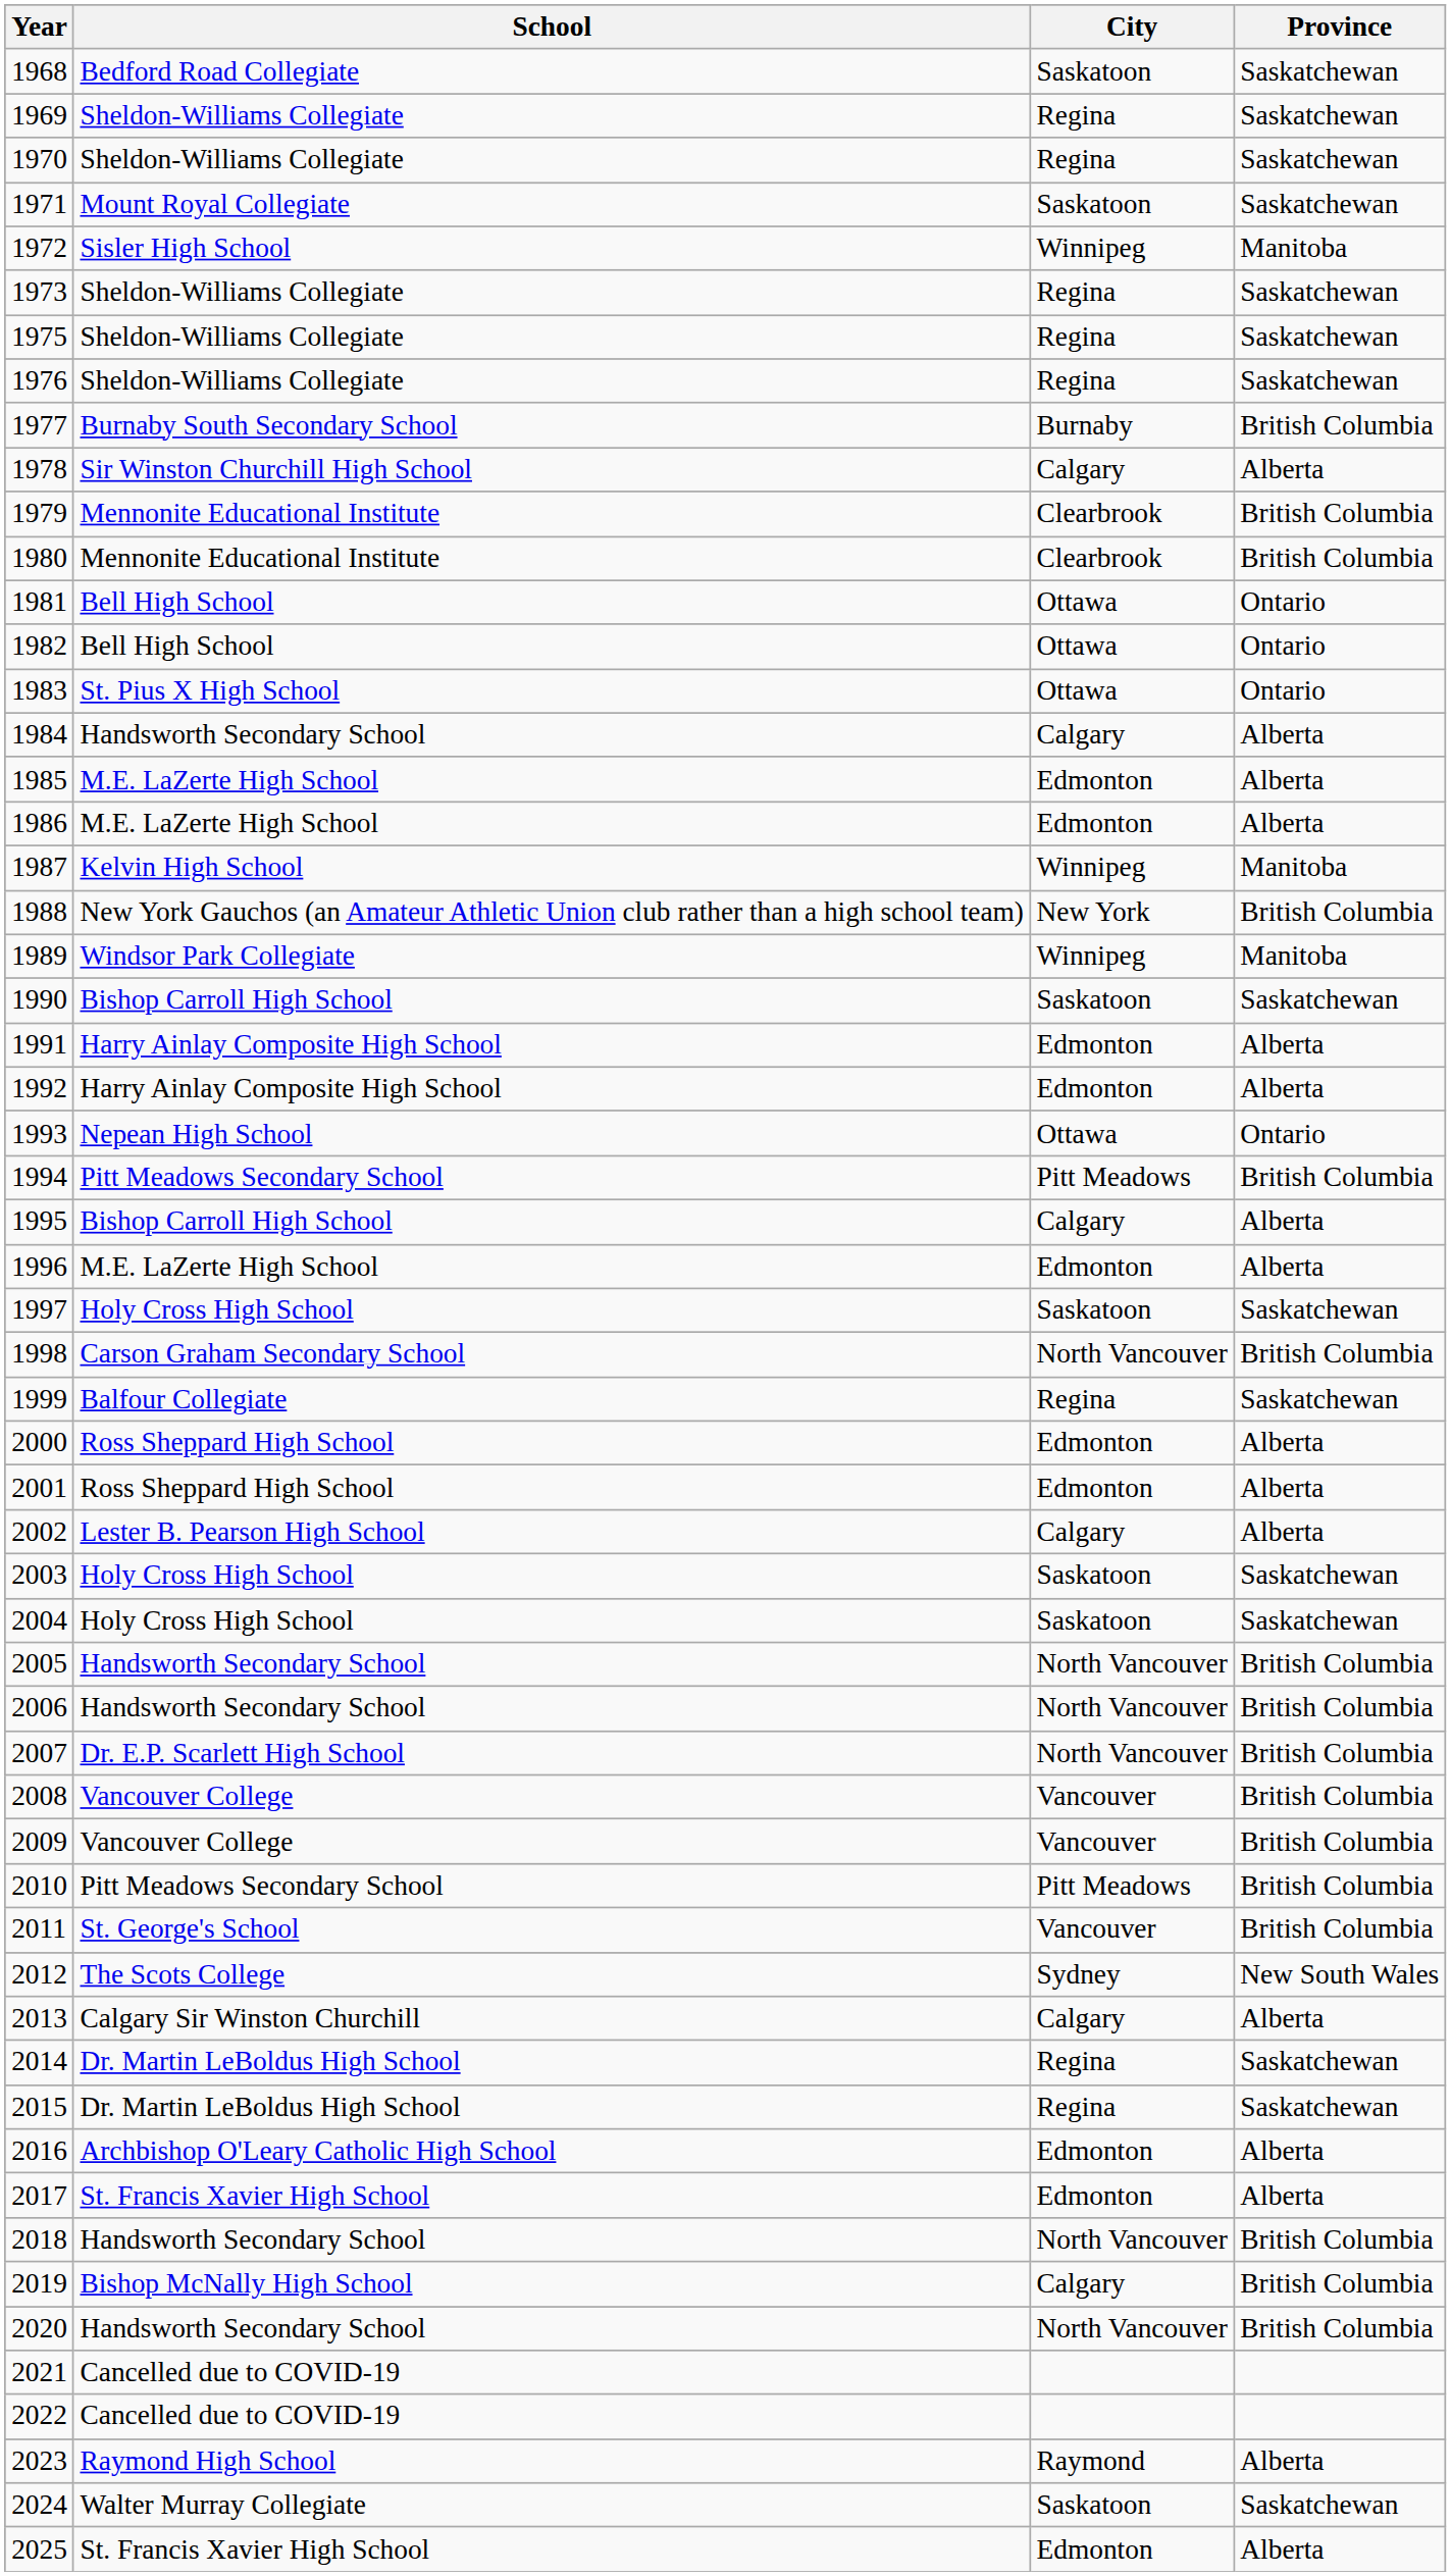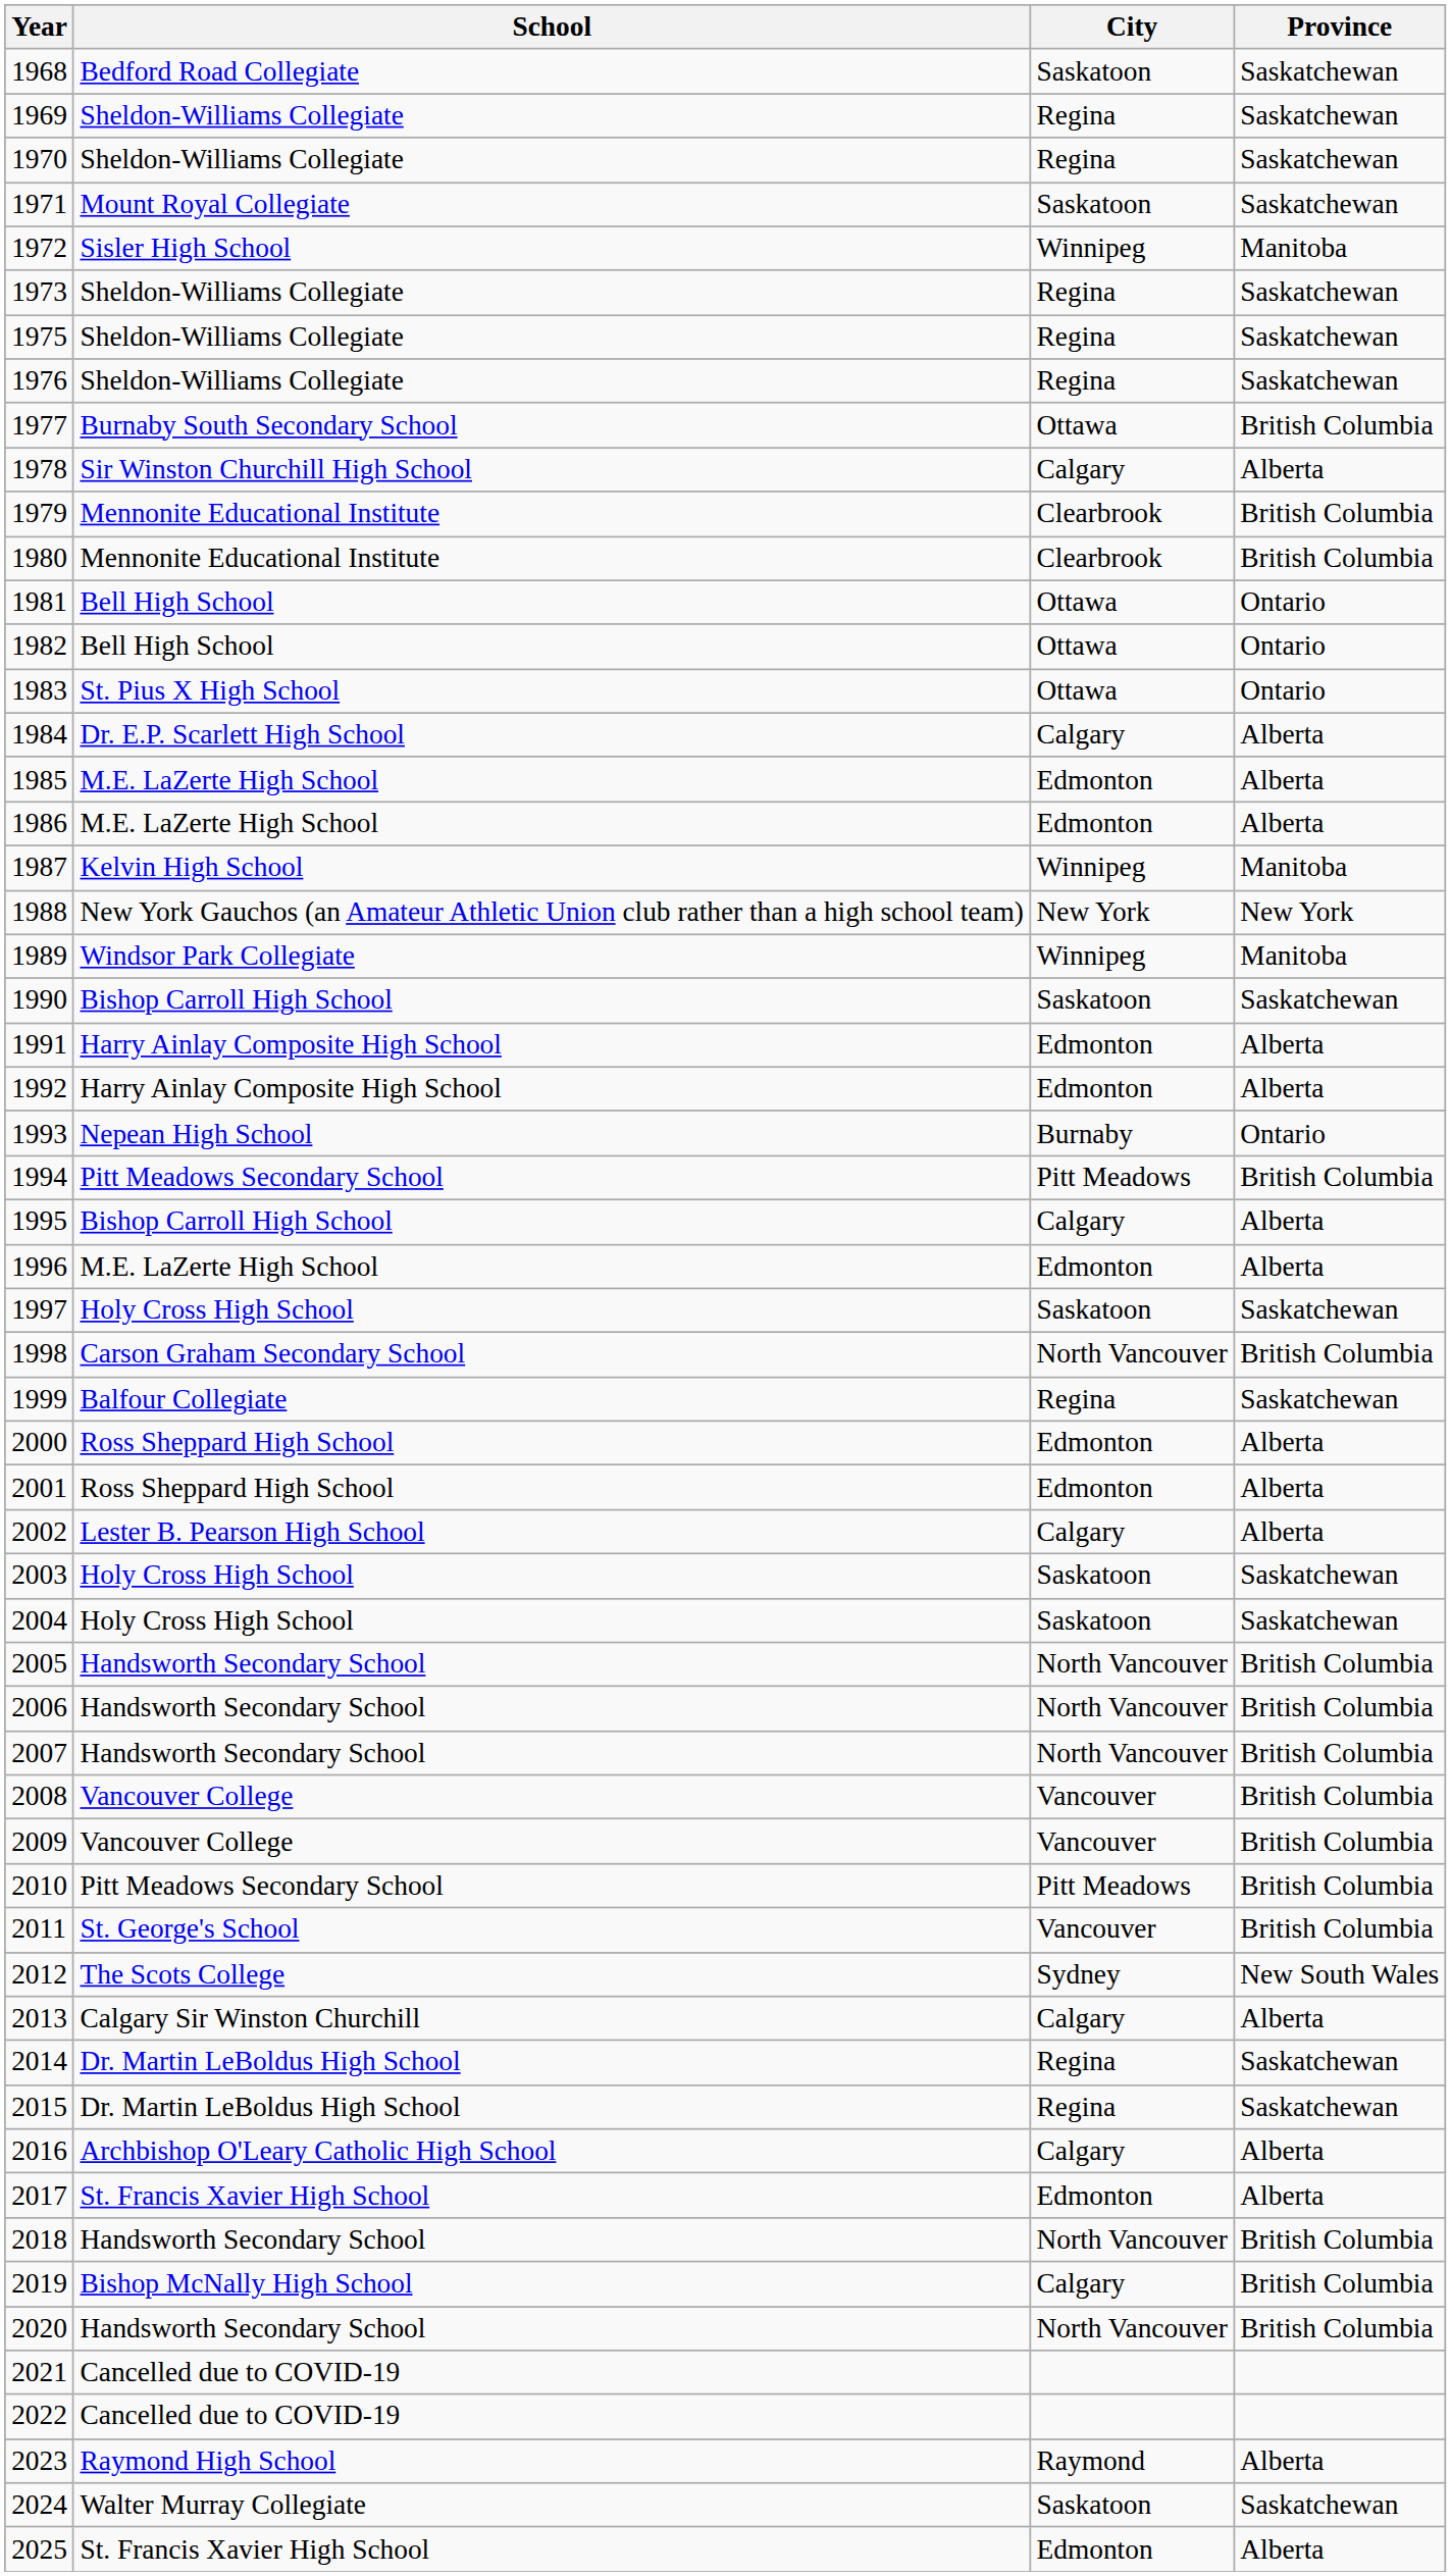1977 | City: Burnaby -> Ottawa
1984 | School: Handsworth Secondary School -> Dr. E.P. Scarlett High School
1988 | Province: British Columbia -> New York
1993 | City: Ottawa -> Burnaby
2007 | School: Dr. E.P. Scarlett High School -> Handsworth Secondary School
2016 | City: Edmonton -> Calgary
